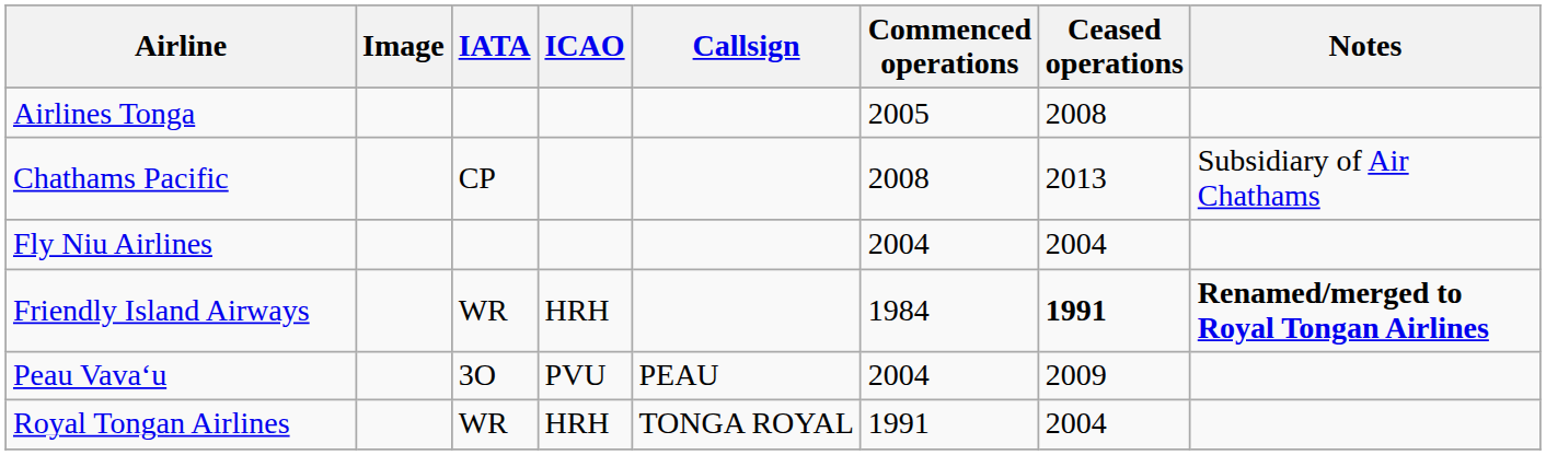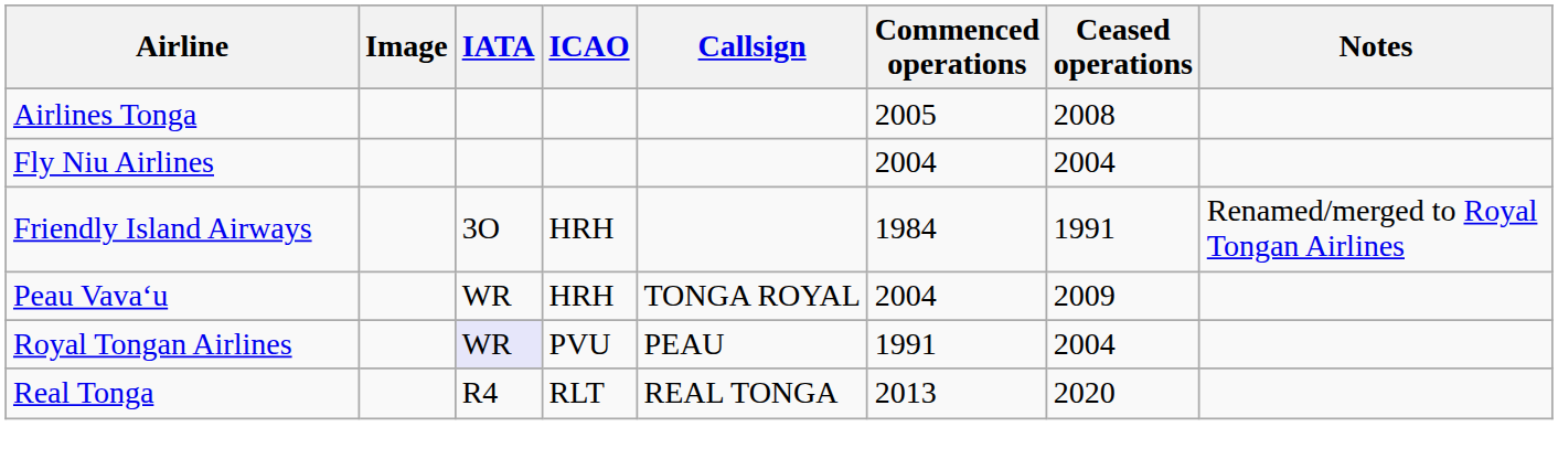- row: Chathams Pacific | CP | 2008 | 2013 | Subsidiary of Air Chathams
Friendly Island Airways | IATA: WR -> 3O
Friendly Island Airways | Ceased operations: bold -> normal
Friendly Island Airways | Notes: bold -> normal
Peau Vavaʻu | IATA: 3O -> WR
Peau Vavaʻu | ICAO: PVU -> HRH
Peau Vavaʻu | Callsign: PEAU -> TONGA ROYAL
Royal Tongan Airlines | IATA: no background -> lavender background
Royal Tongan Airlines | ICAO: HRH -> PVU
Royal Tongan Airlines | Callsign: TONGA ROYAL -> PEAU
+ row: Real Tonga | R4 | RLT | REAL TONGA | 2013 | 2020
